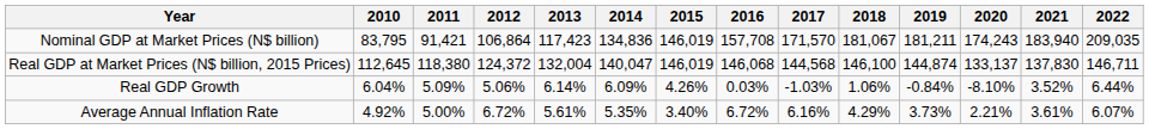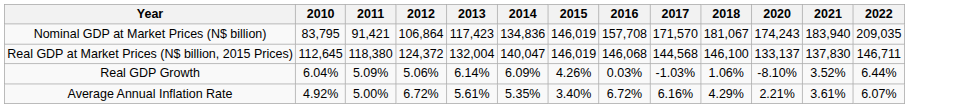- column: 2019 | 181,211 | 144,874 | -0.84% | 3.73%
